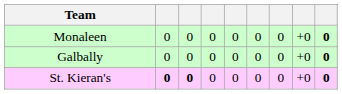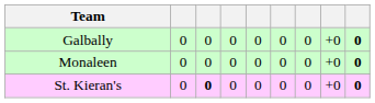rows swapped: Galbally <-> Monaleen
St. Kieran's | column 2: bold -> normal
